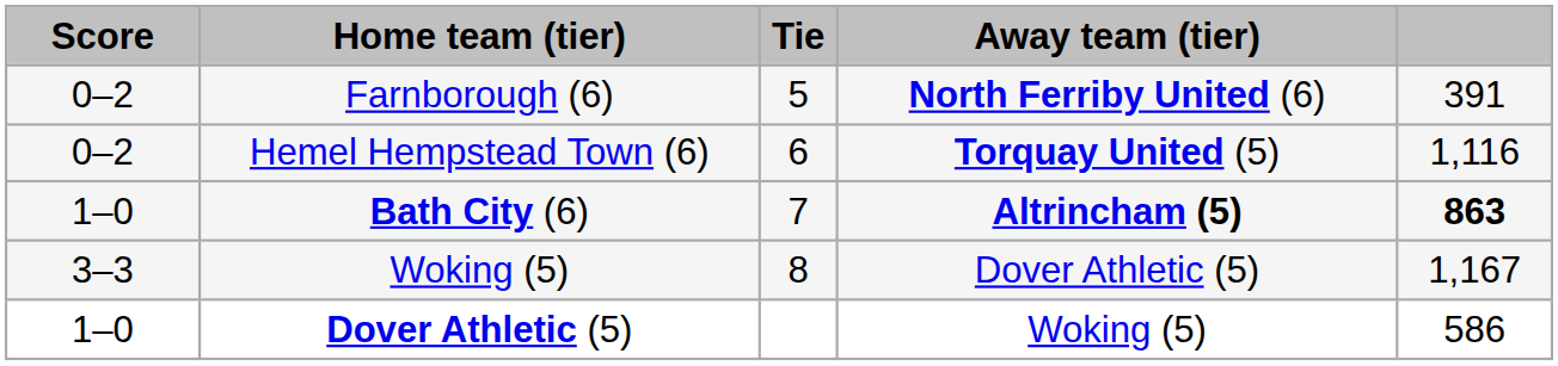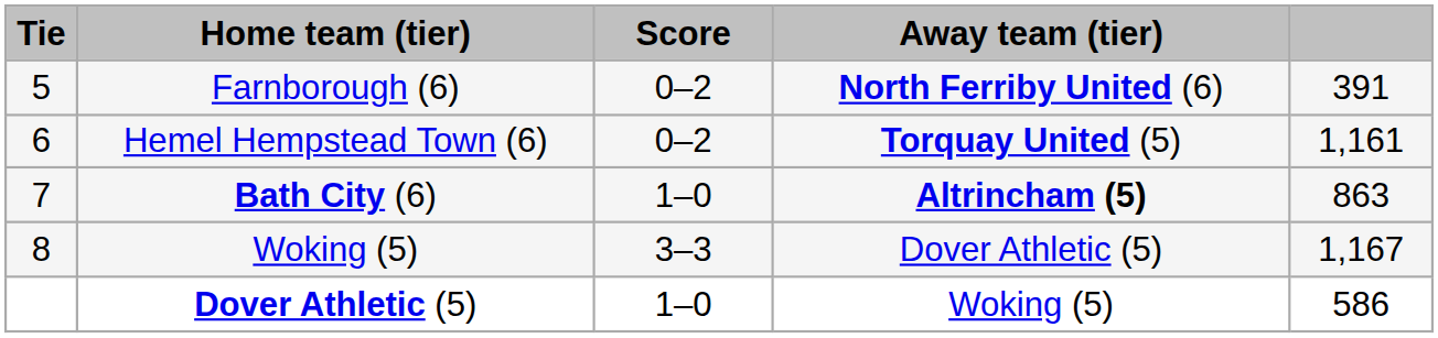columns swapped: Tie <-> Score
Hemel Hempstead Town (6) | column 5: 1,116 -> 1,161
Bath City (6) | column 5: bold -> normal
